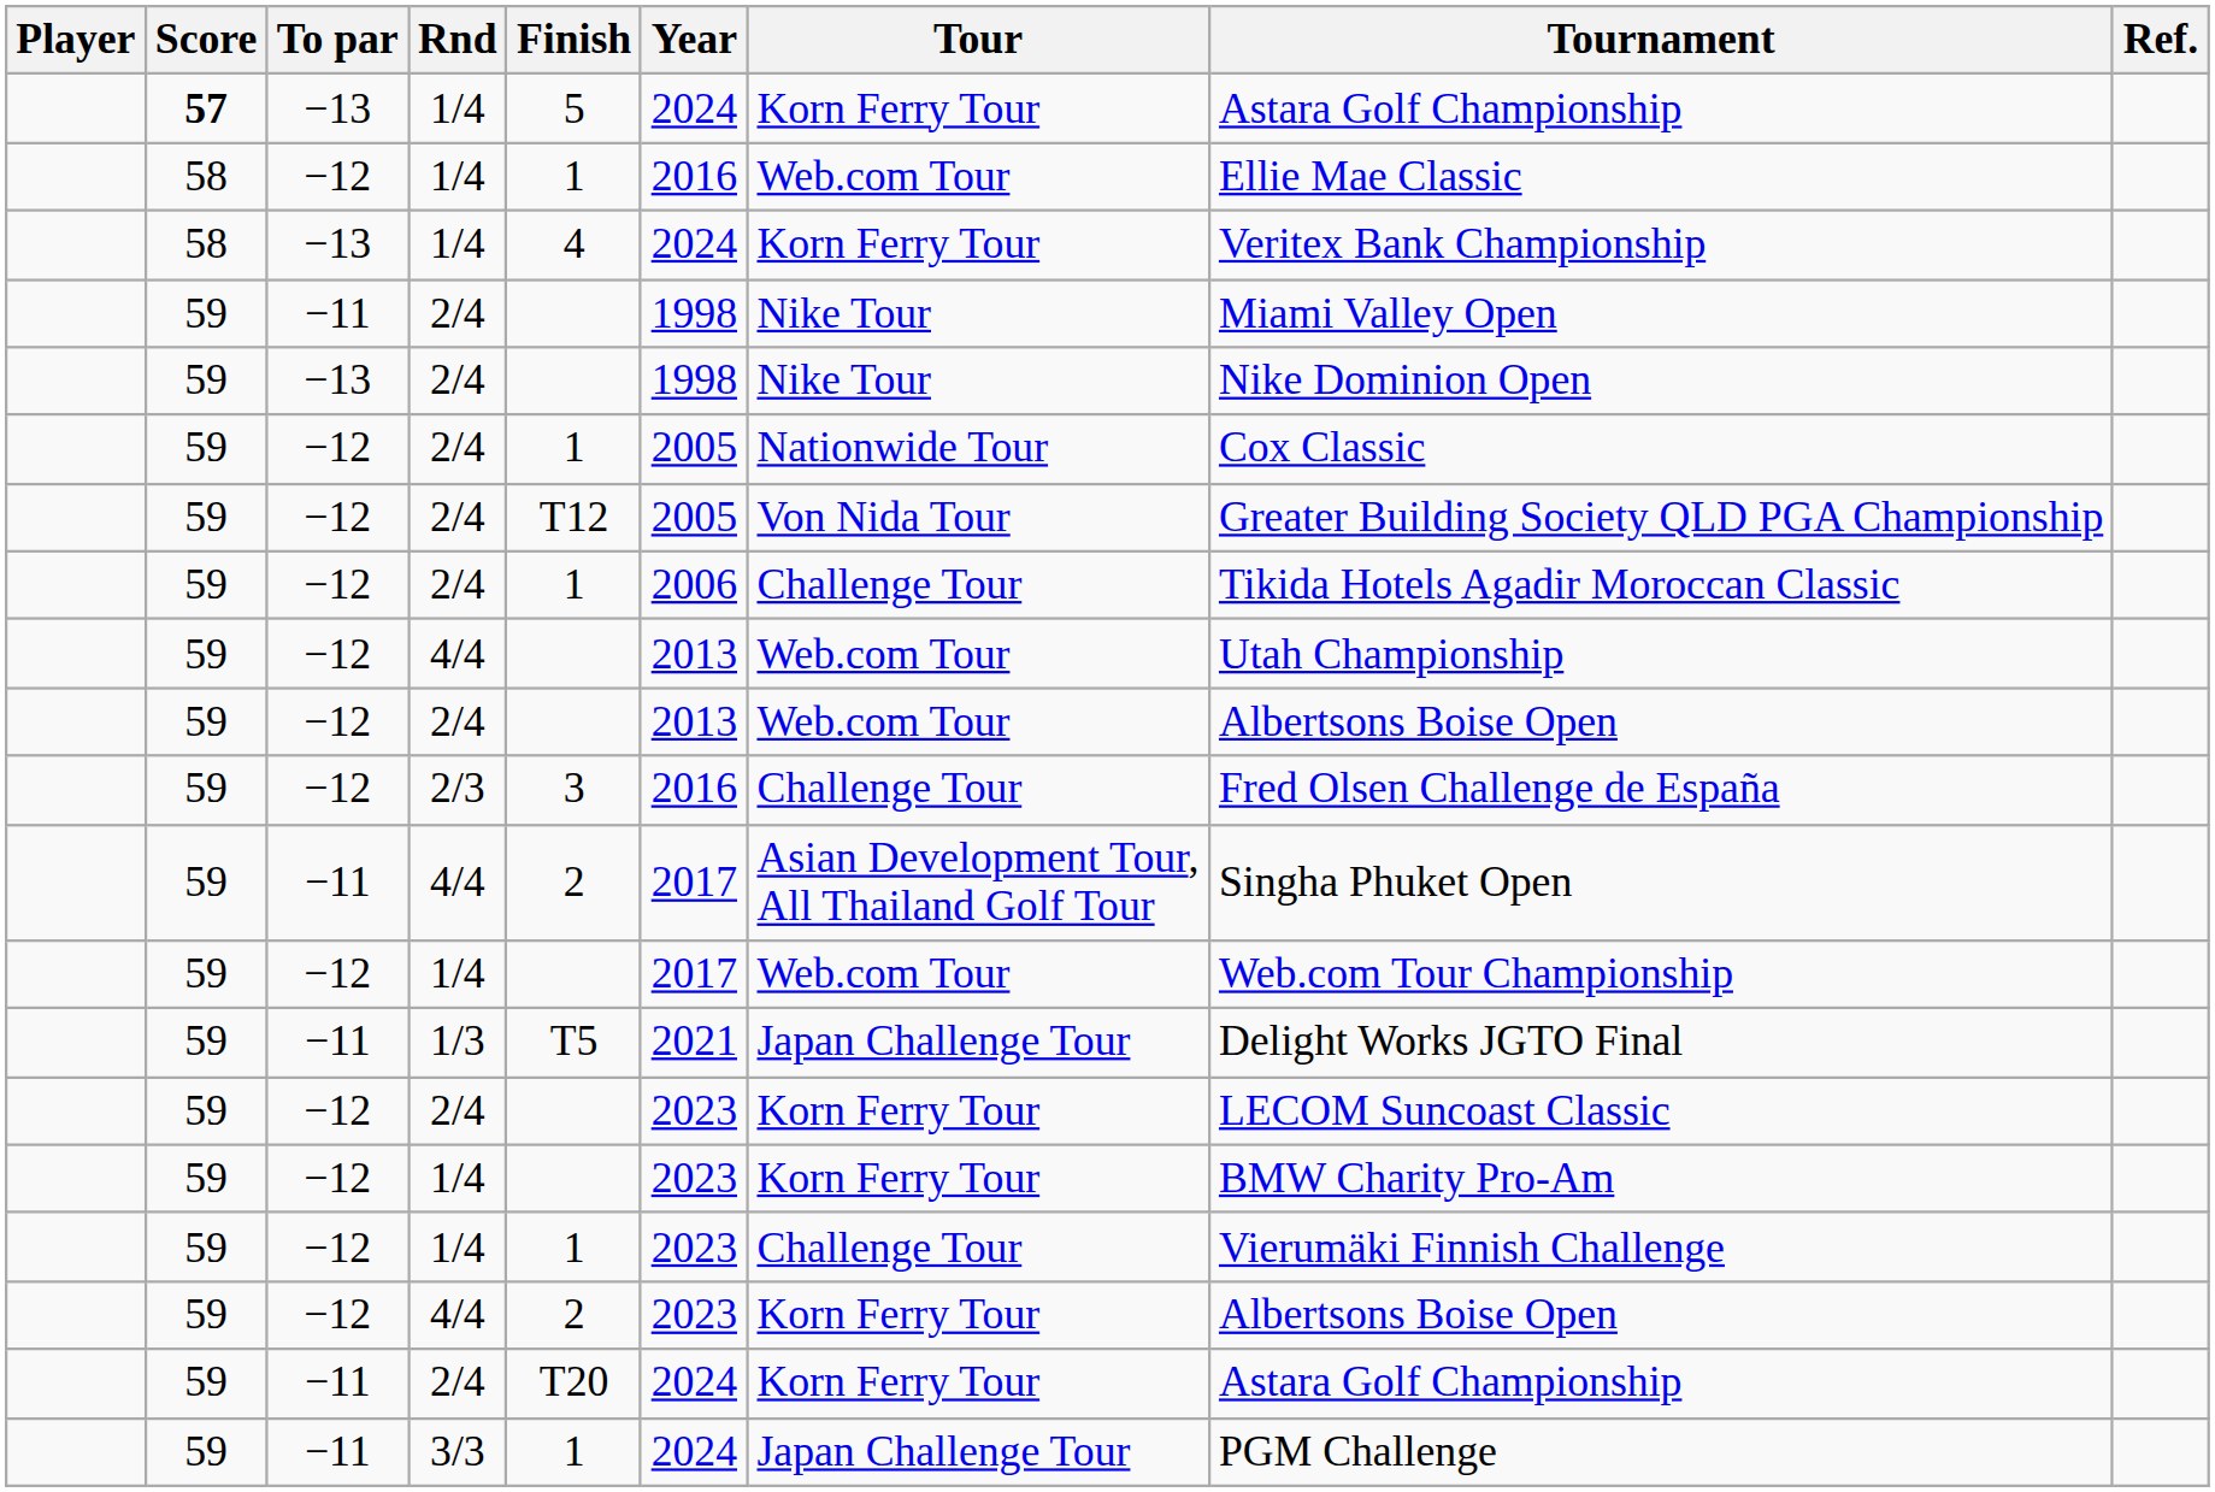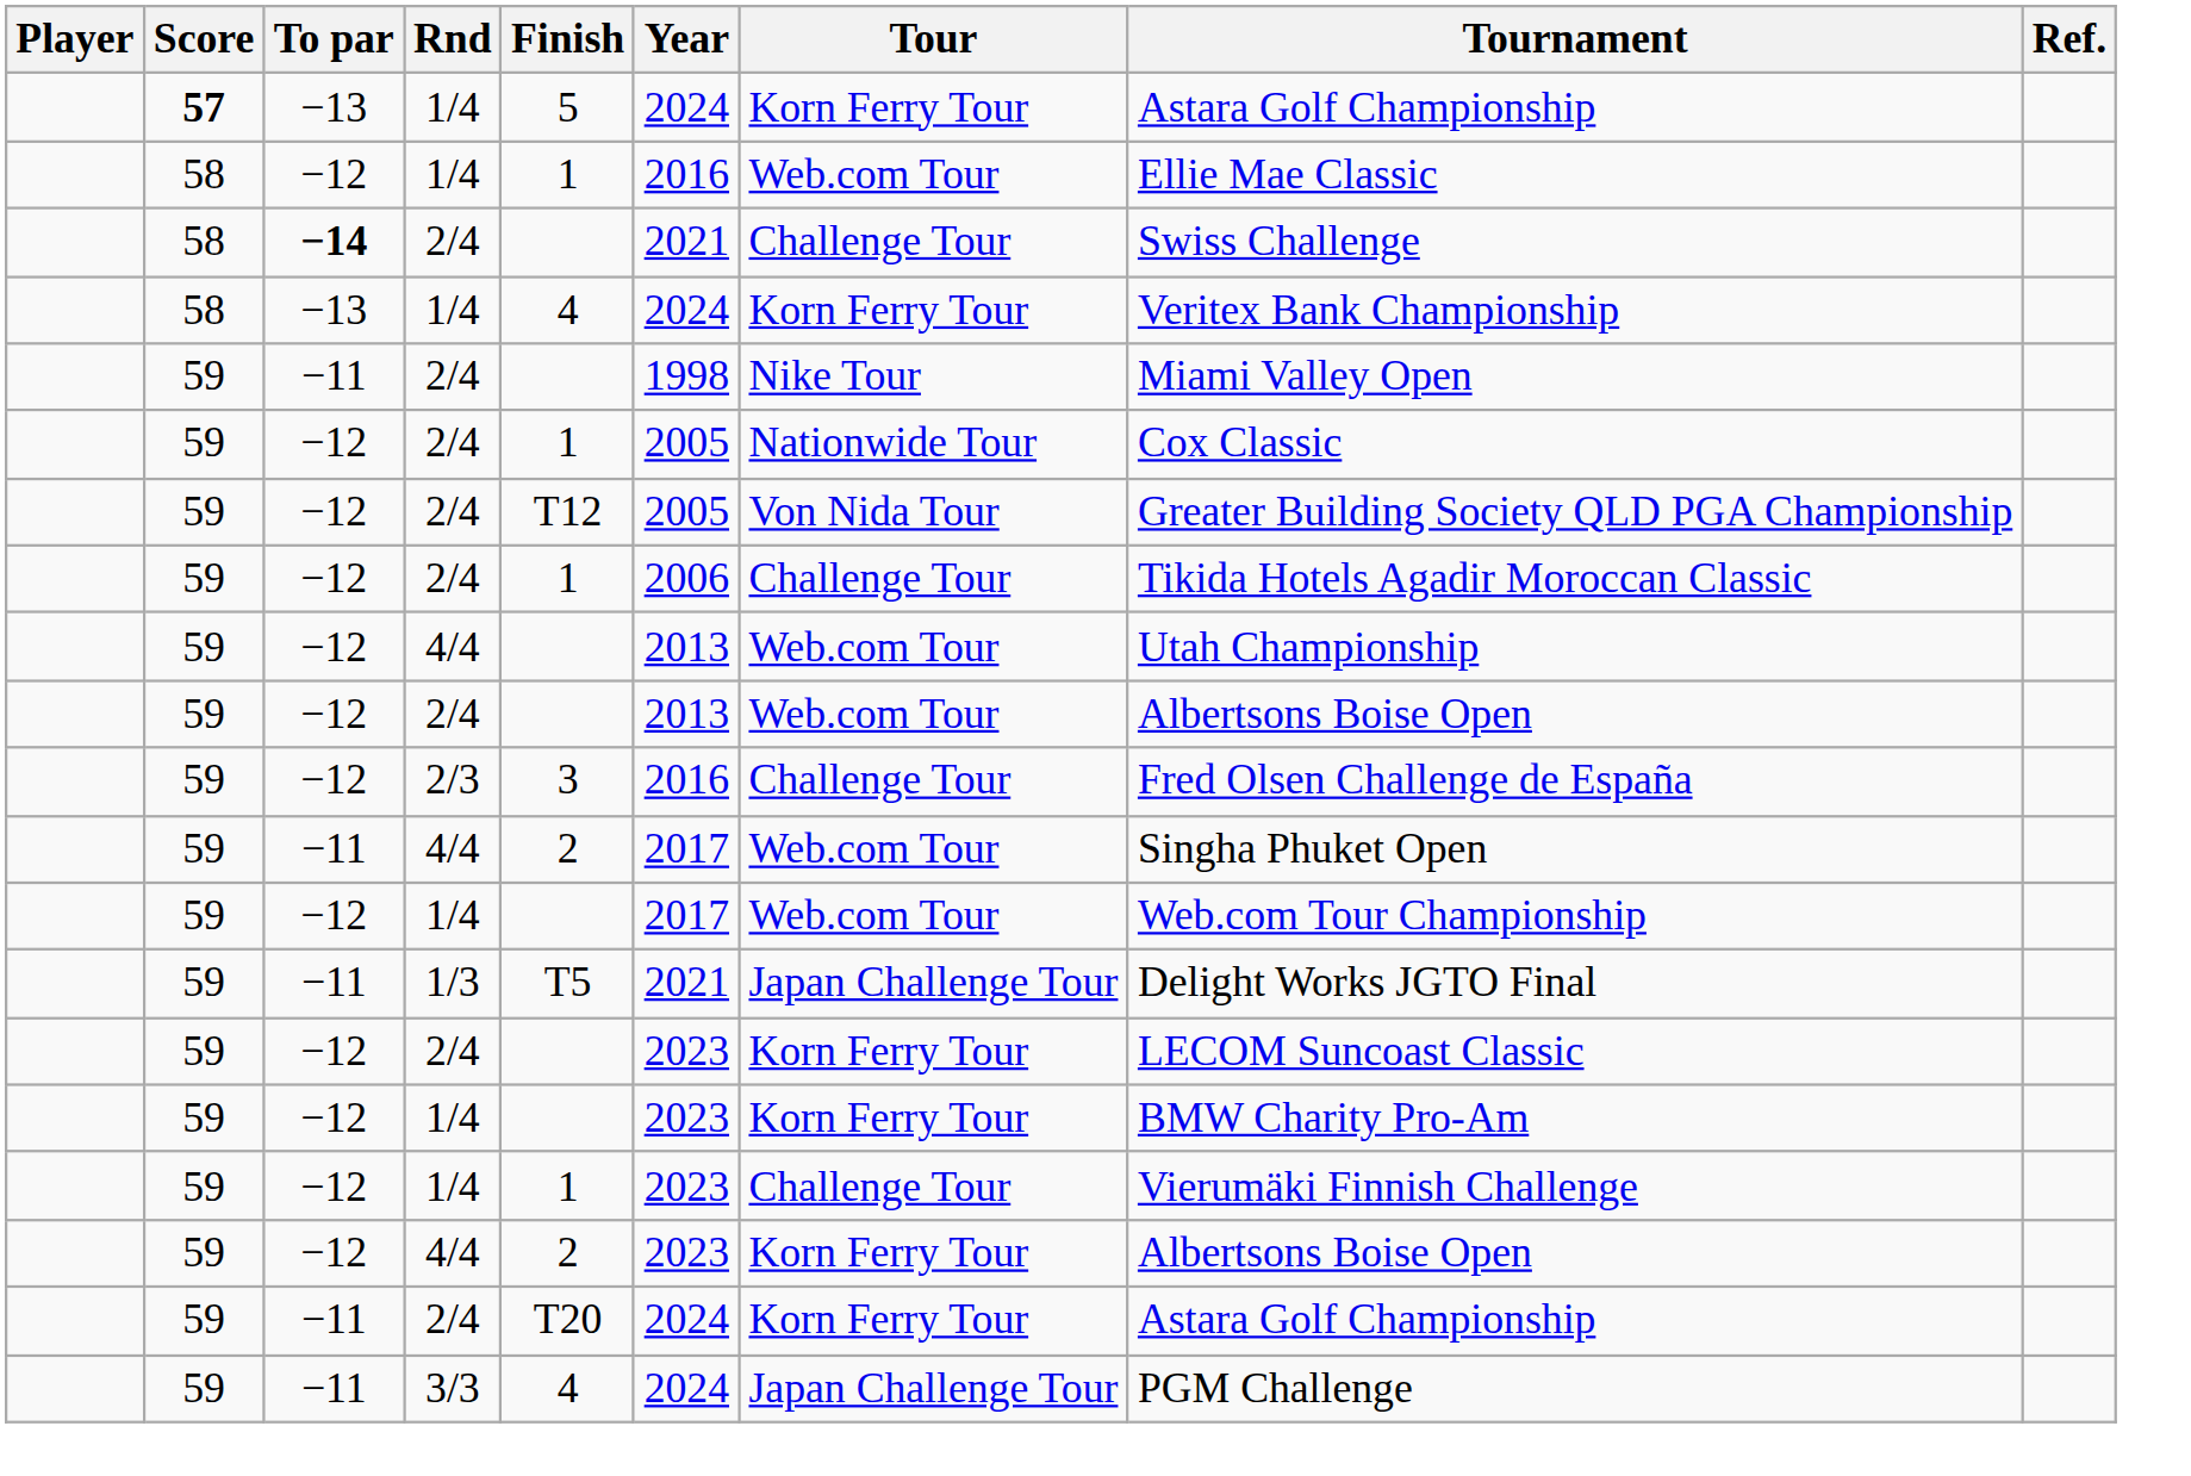+ row: 58 | −14 | 2/4 | 2021 | Challenge Tour | Swiss Challenge
- row: 59 | −13 | 2/4 | 1998 | Nike Tour | Nike Dominion Open
−11 / 4/4 | Tour: Asian Development Tour, All Thailand Golf Tour -> Web.com Tour
3/3 | Finish: 1 -> 4
